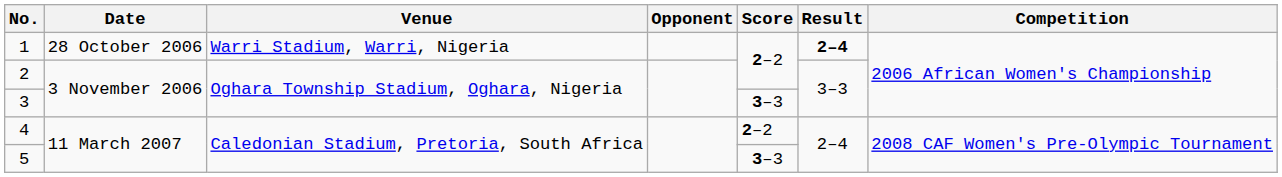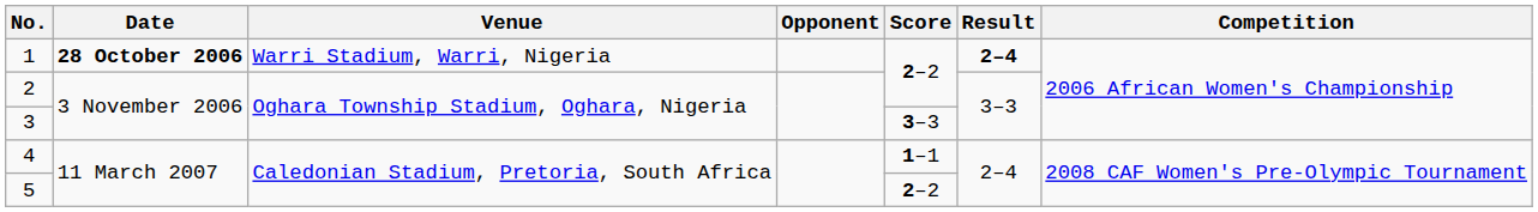1 | Date: normal -> bold
4 | Score: 2–2 -> 1–1
5 | Score: 3–3 -> 2–2
